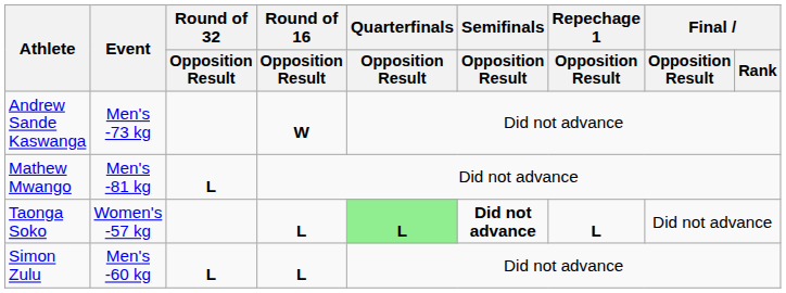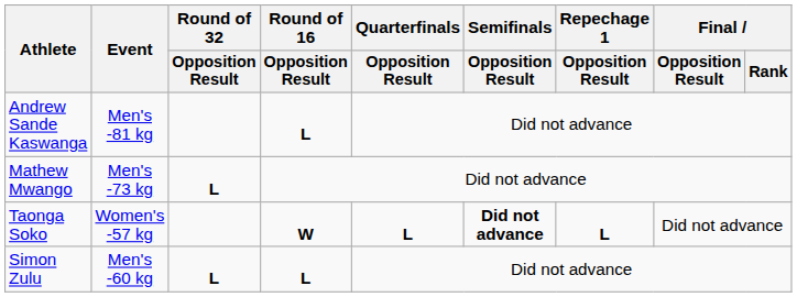Andrew Sande Kaswanga | Event: Men's -73 kg -> Men's -81 kg
Andrew Sande Kaswanga | Round of 16 / Opposition Result: W -> L
Mathew Mwango | Event: Men's -81 kg -> Men's -73 kg
Taonga Soko | Round of 16 / Opposition Result: L -> W
Taonga Soko | Quarterfinals / Opposition Result: lightgreen background -> no background
